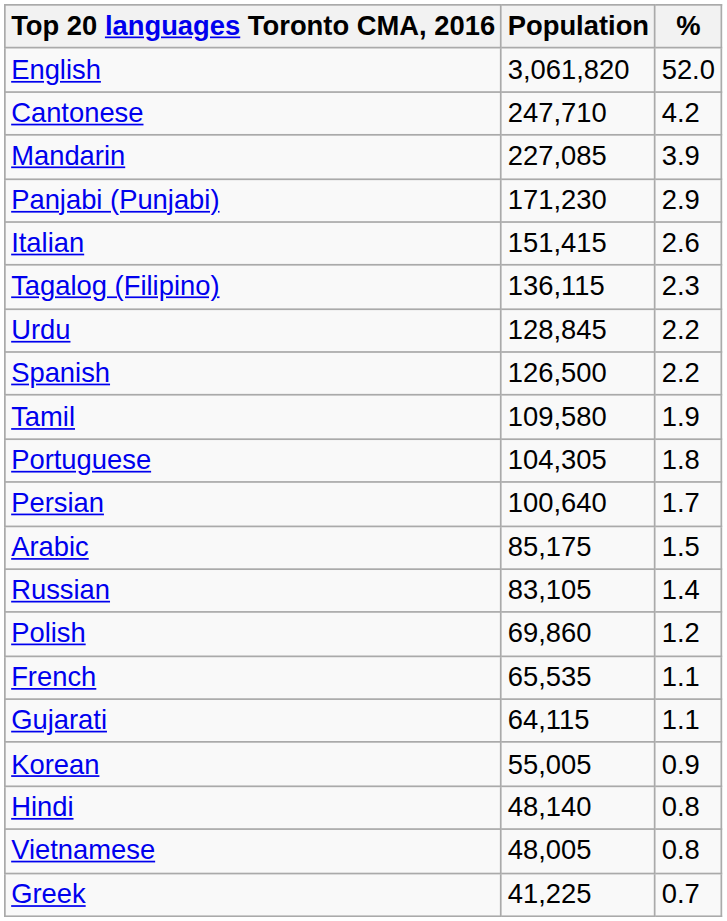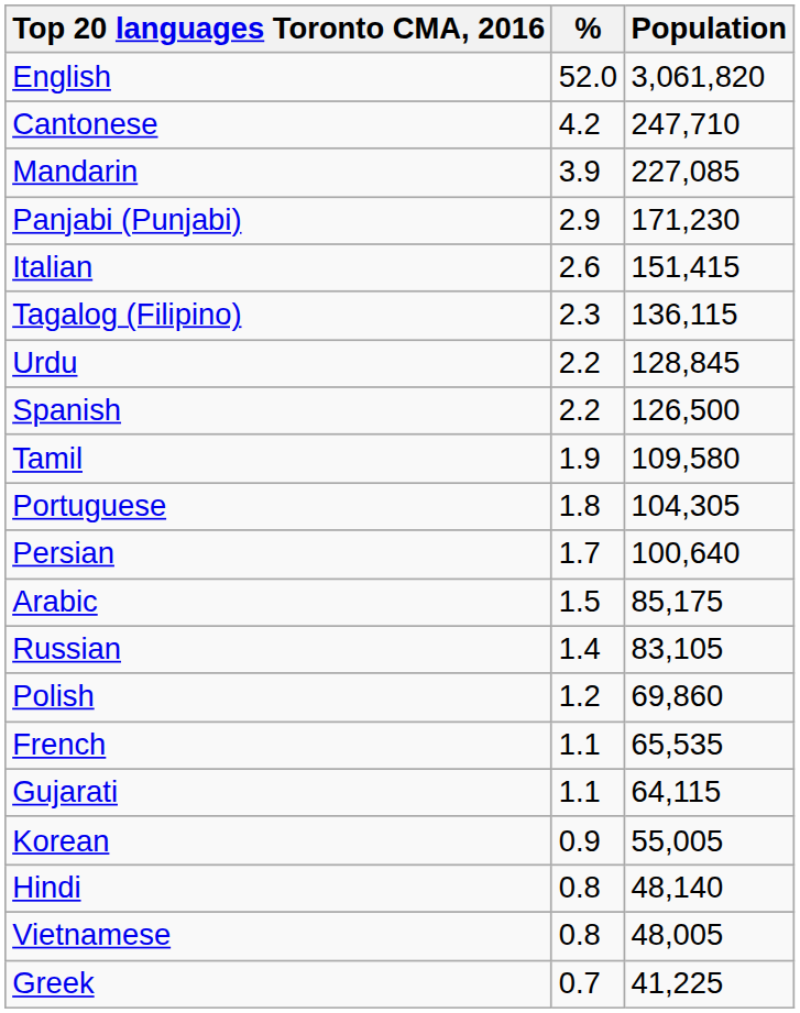columns swapped: Population <-> %
